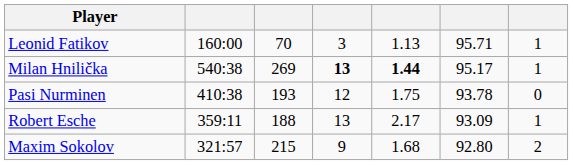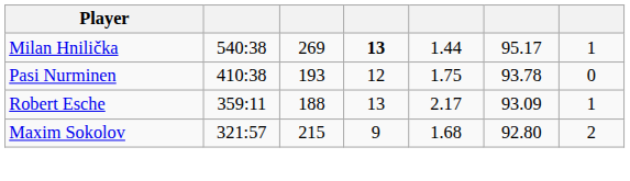- row: Leonid Fatikov | 160:00 | 70 | 3 | 1.13 | 95.71 | 1
Milan Hnilička | column 5: bold -> normal
